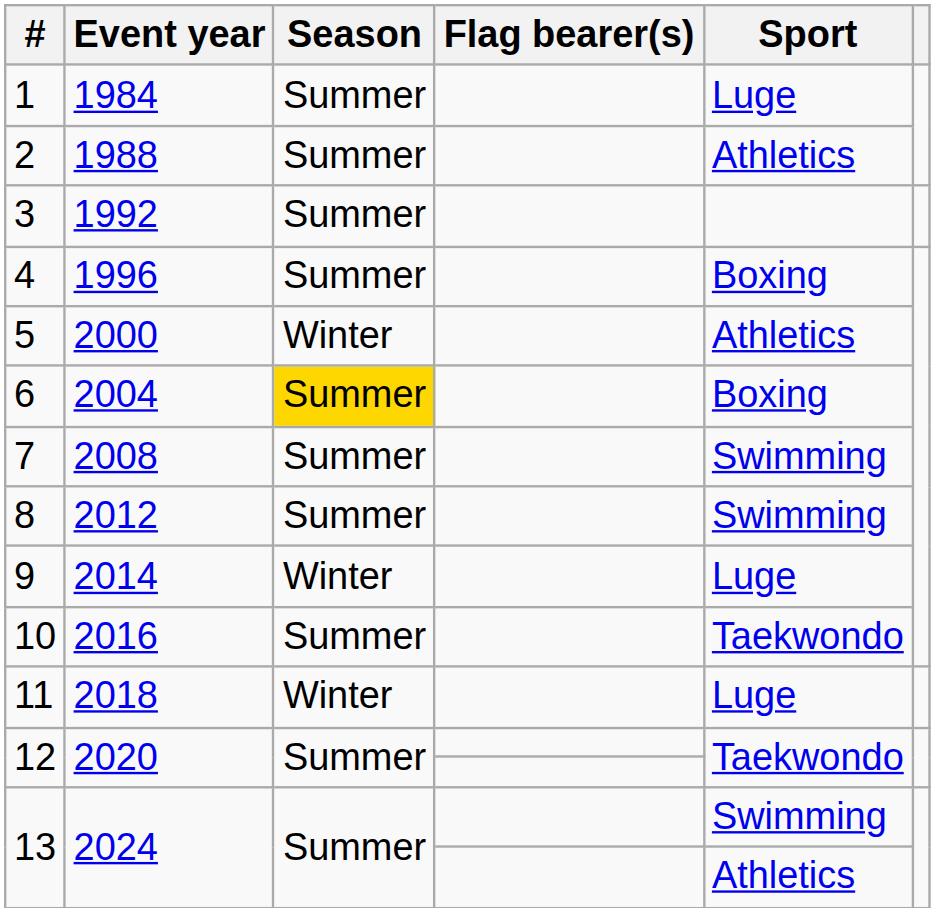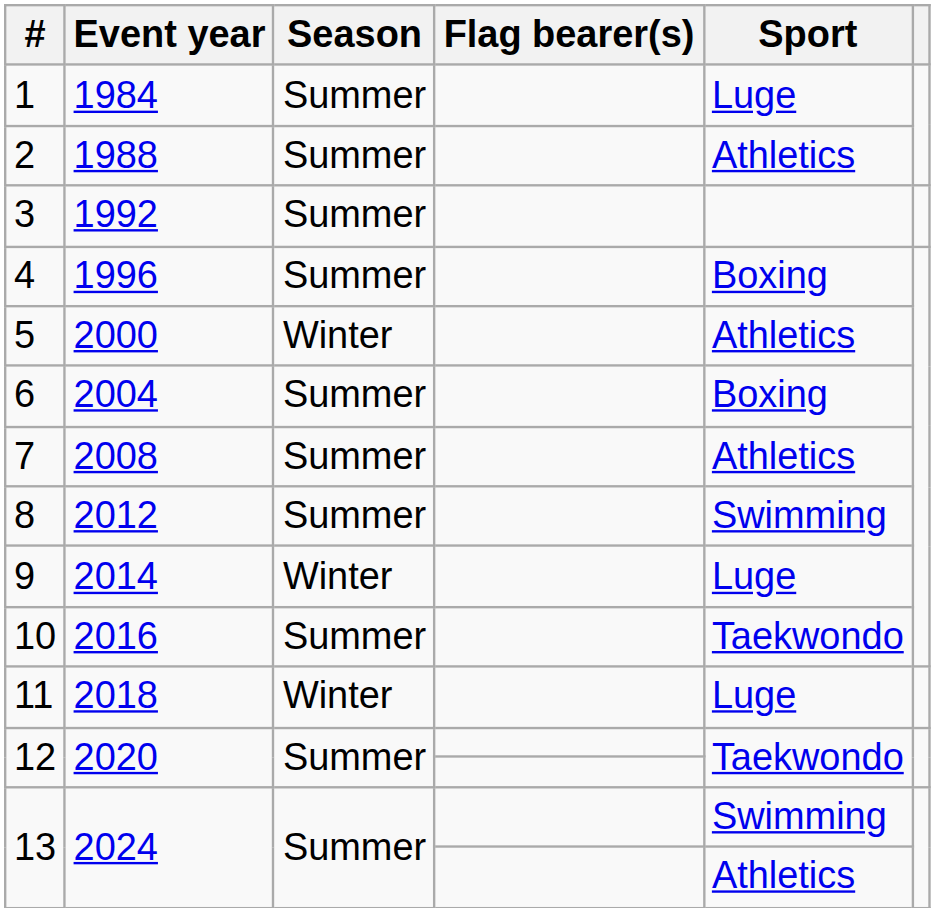6 | Season: gold background -> no background
7 | Sport: Swimming -> Athletics
